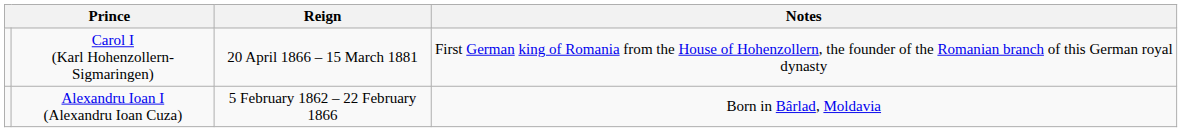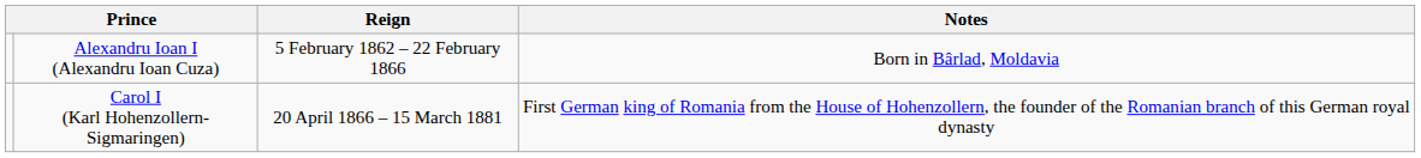rows swapped: Alexandru Ioan I (Alexandru Ioan Cuza) <-> Carol I (Karl Hohenzollern-Sigmaringen)
